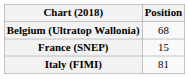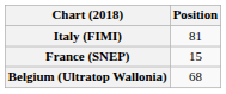rows swapped: Belgium (Ultratop Wallonia) <-> Italy (FIMI)
